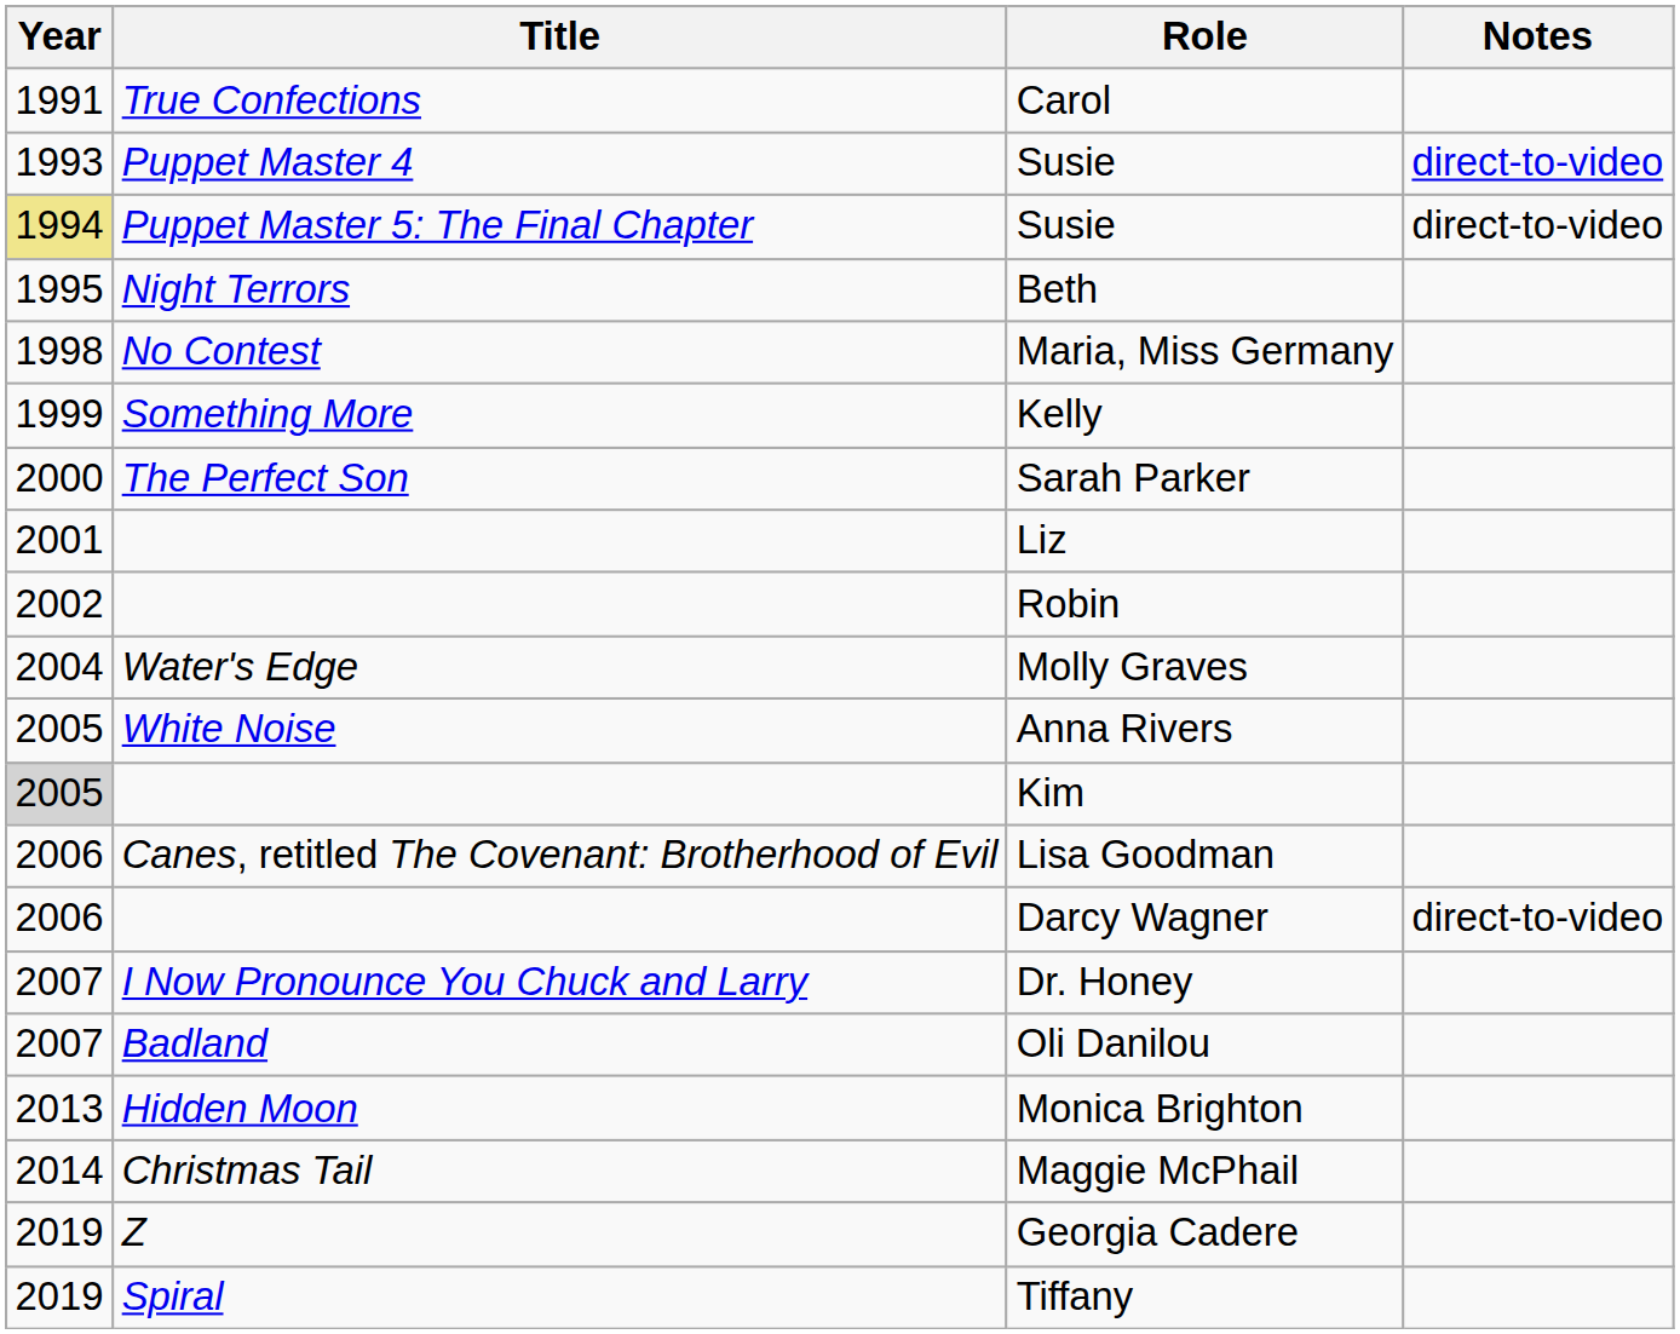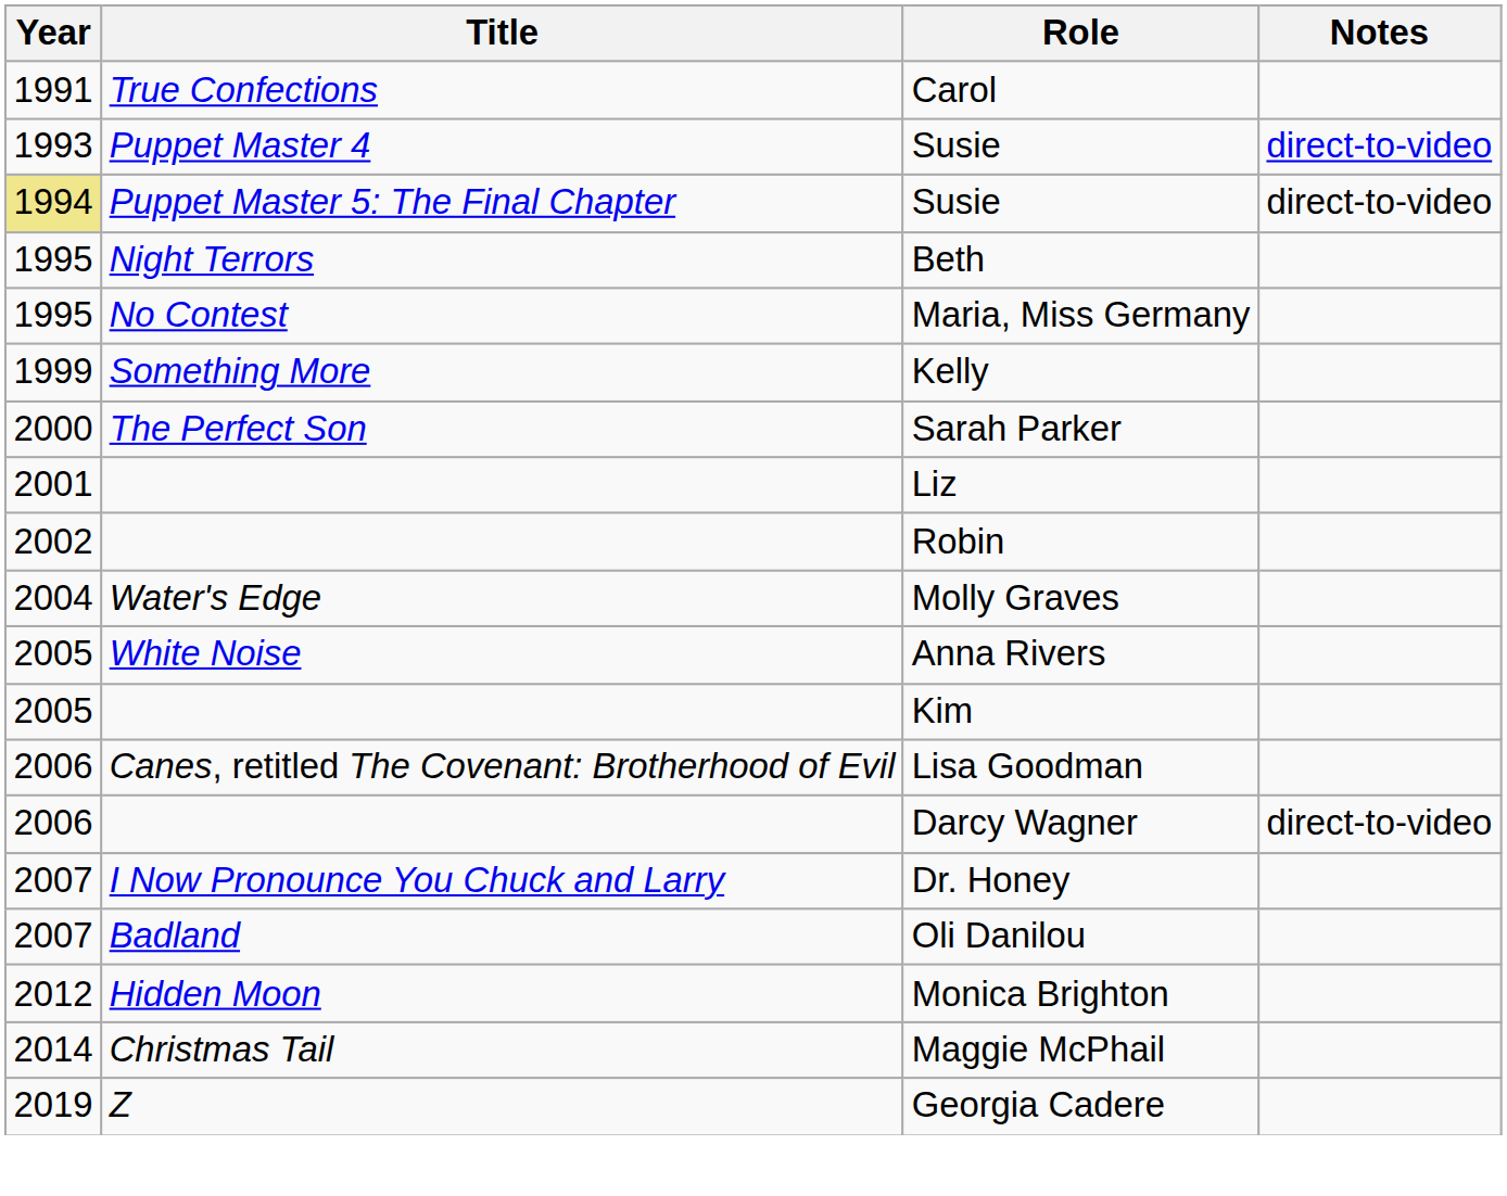Maria, Miss Germany | Year: 1998 -> 1995
Kim | Year: lightgrey background -> no background
Monica Brighton | Year: 2013 -> 2012
- row: 2019 | Spiral | Tiffany
